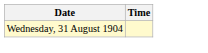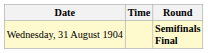+ column: Round | Semifinals Final
